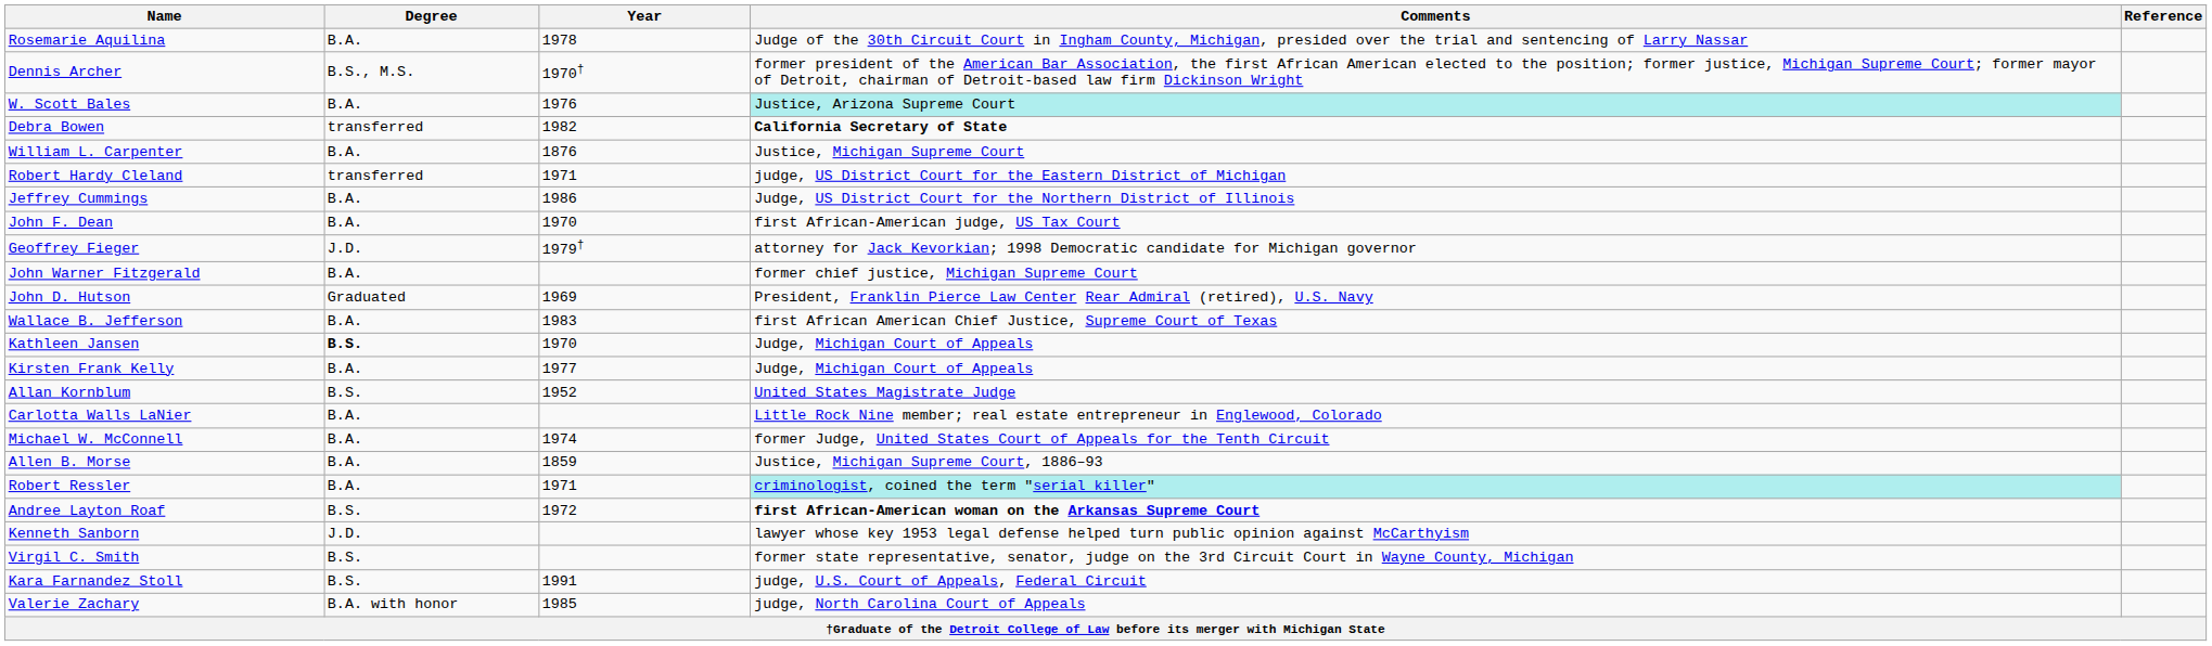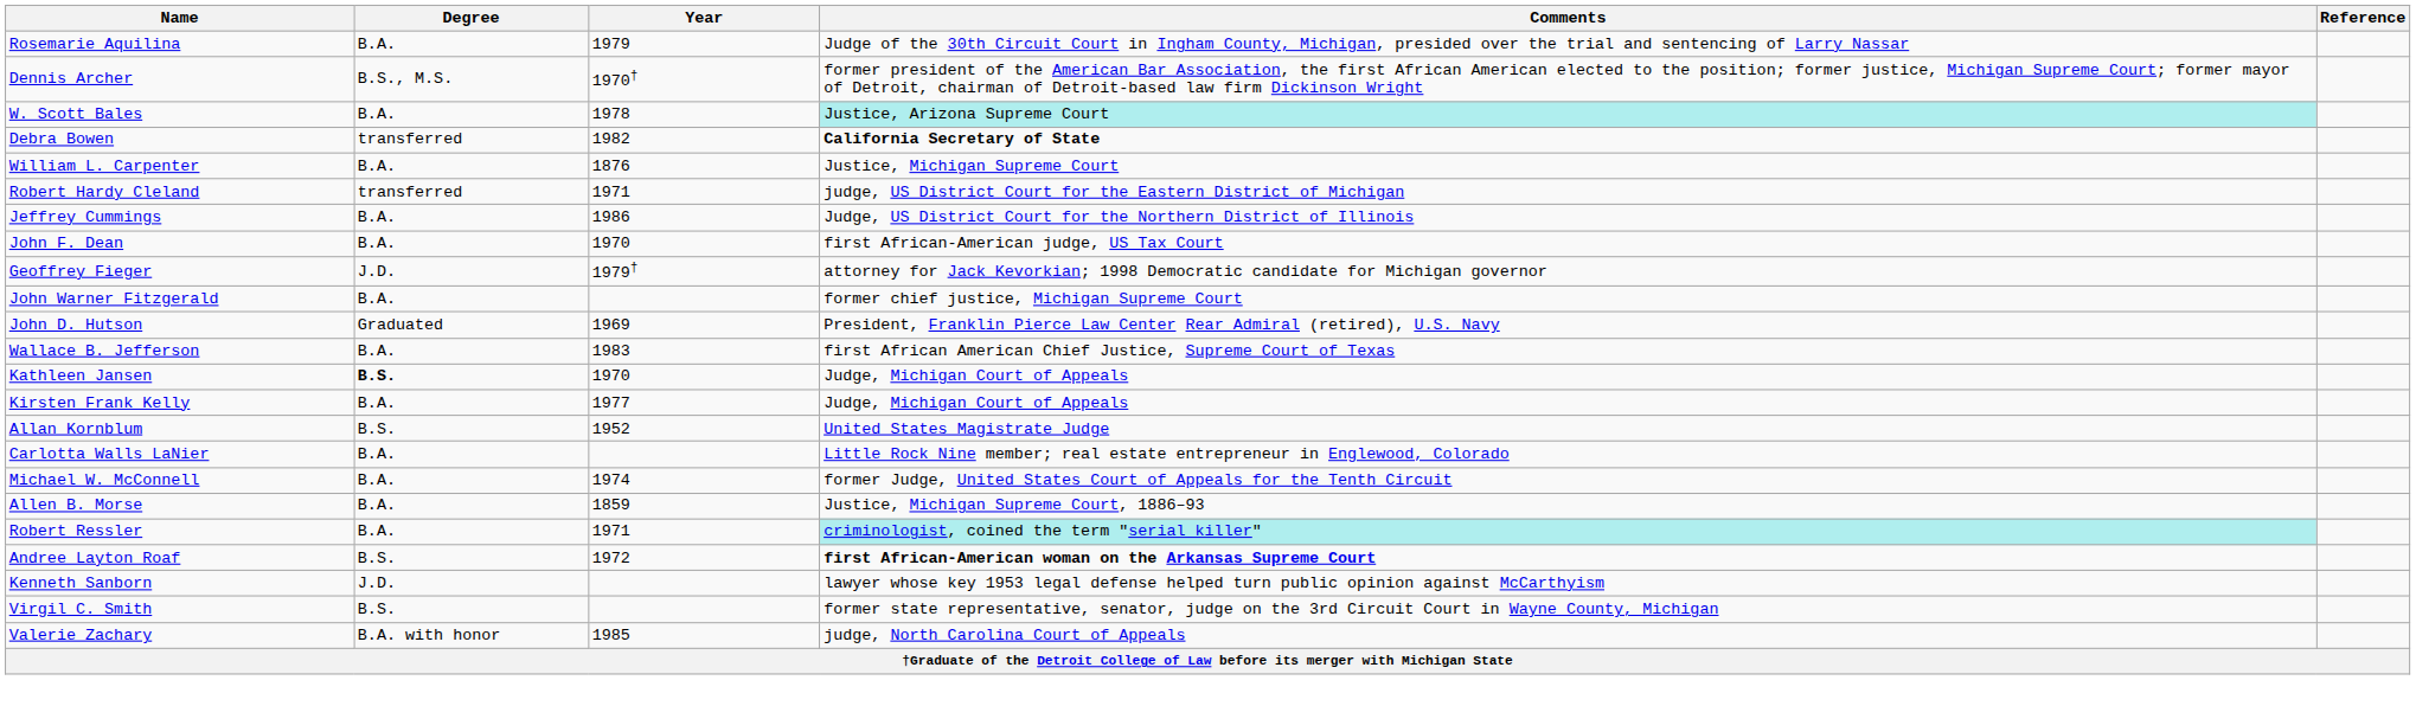Rosemarie Aquilina | Year: 1978 -> 1979
W. Scott Bales | Year: 1976 -> 1978
- row: Kara Farnandez Stoll | B.S. | 1991 | judge, U.S. Court of Appeals, Federal Circuit
